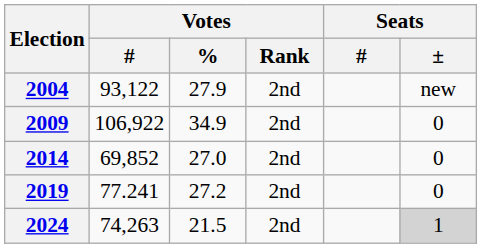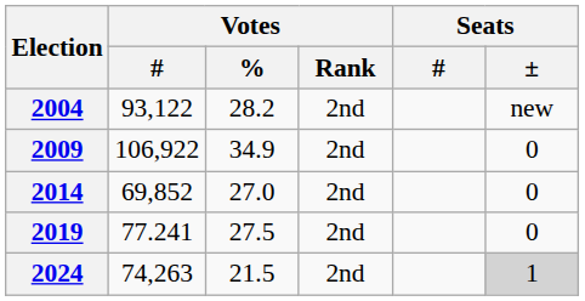2004 | Votes / %: 27.9 -> 28.2
2019 | Votes / %: 27.2 -> 27.5
